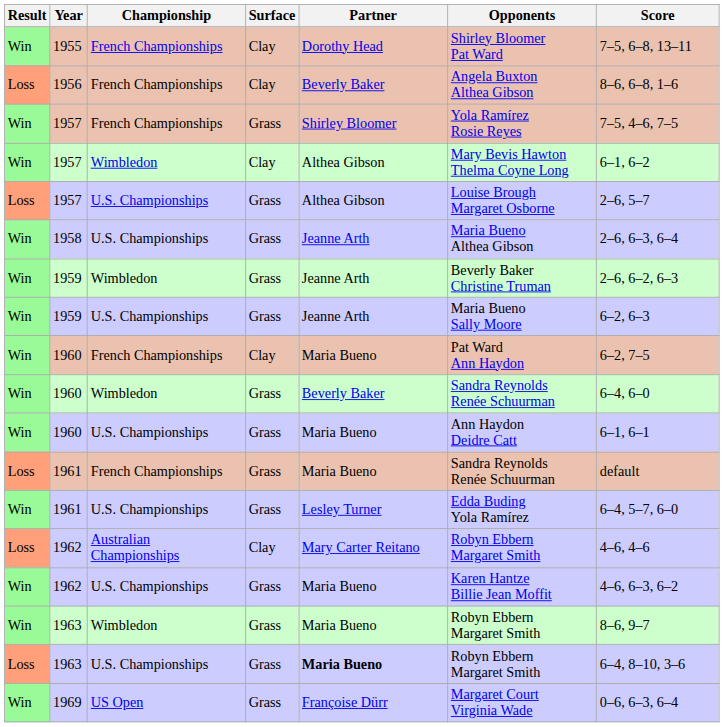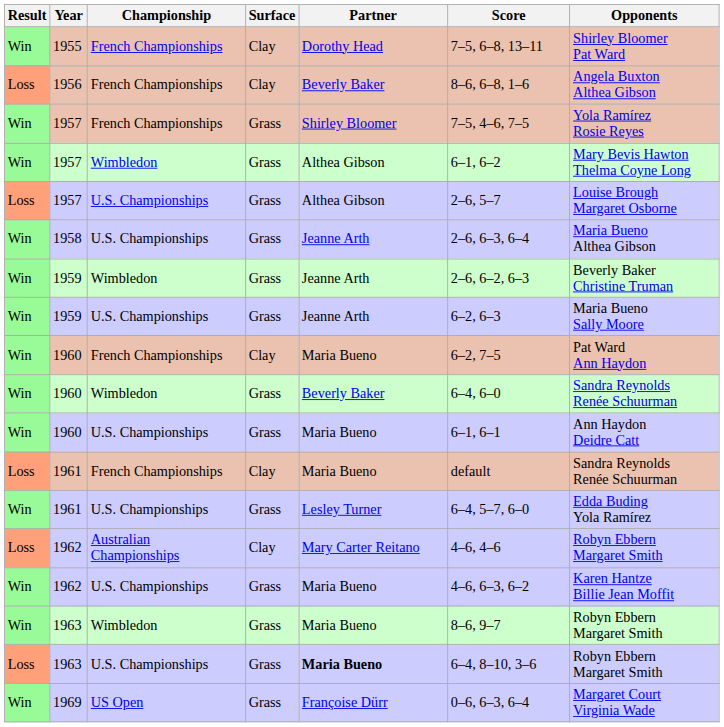columns swapped: Opponents <-> Score
1957 / Wimbledon | Surface: Clay -> Grass
1961 / French Championships | Surface: Grass -> Clay
